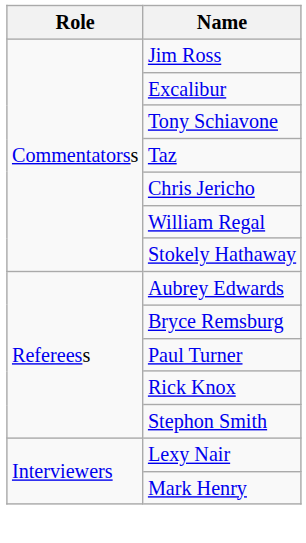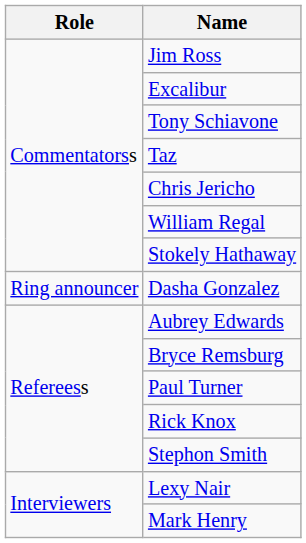+ row: Ring announcer | Dasha Gonzalez
